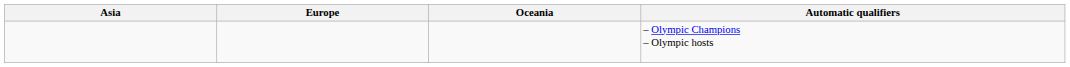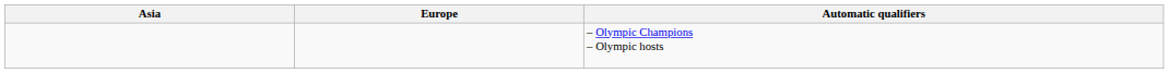- column: Oceania
